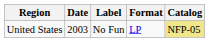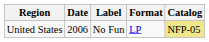United States | Date: 2003 -> 2006
